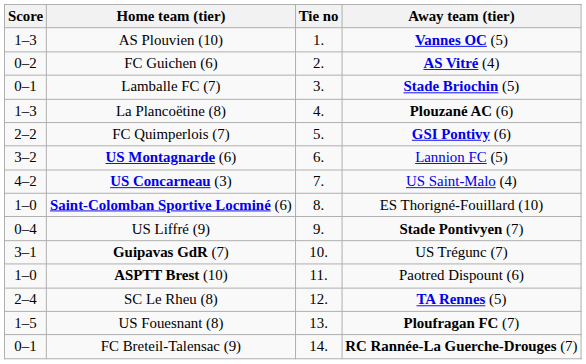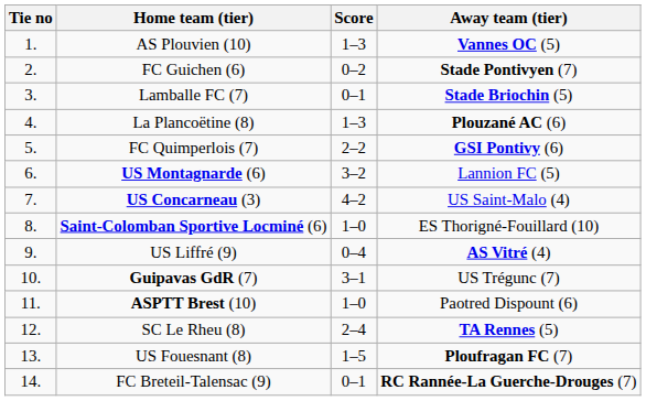columns swapped: Tie no <-> Score
FC Guichen (6) | Away team (tier): AS Vitré (4) -> Stade Pontivyen (7)
US Liffré (9) | Away team (tier): Stade Pontivyen (7) -> AS Vitré (4)
